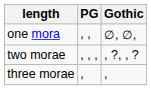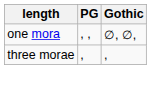- row: two morae | , , , | , ?, , ?
